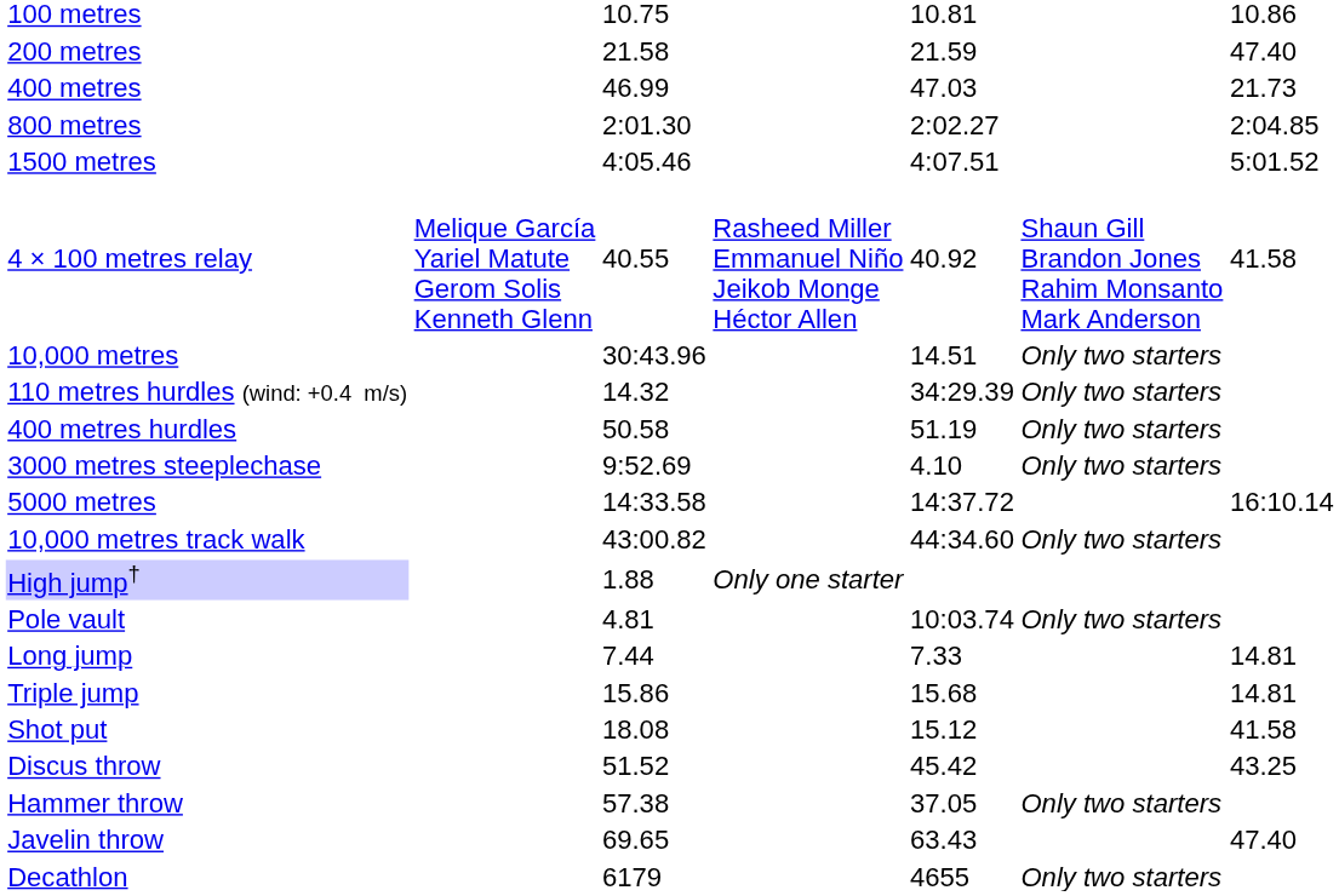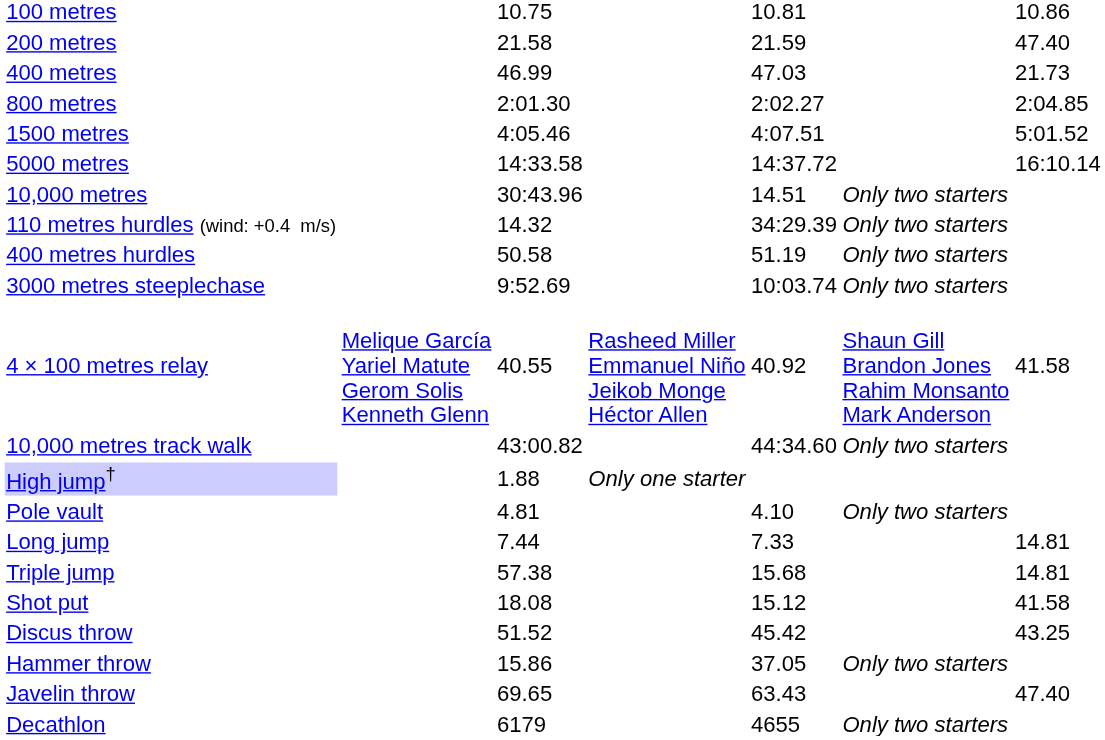rows swapped: 5000 metres <-> 4 × 100 metres relay
3000 metres steeplechase | column 5: 4.10 -> 10:03.74
Pole vault | column 5: 10:03.74 -> 4.10
Triple jump | column 3: 15.86 -> 57.38
Hammer throw | column 3: 57.38 -> 15.86
